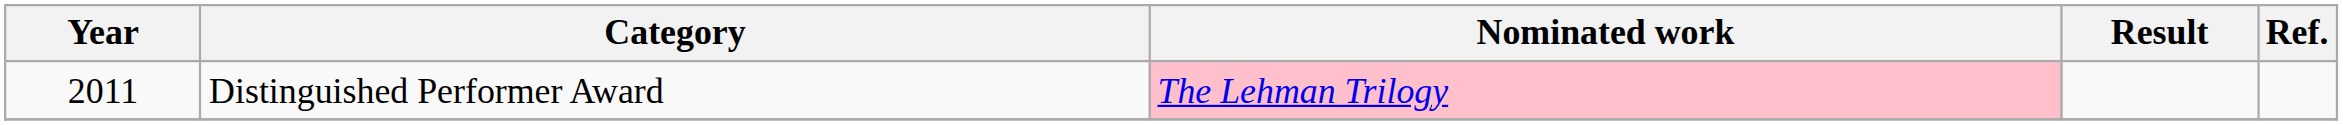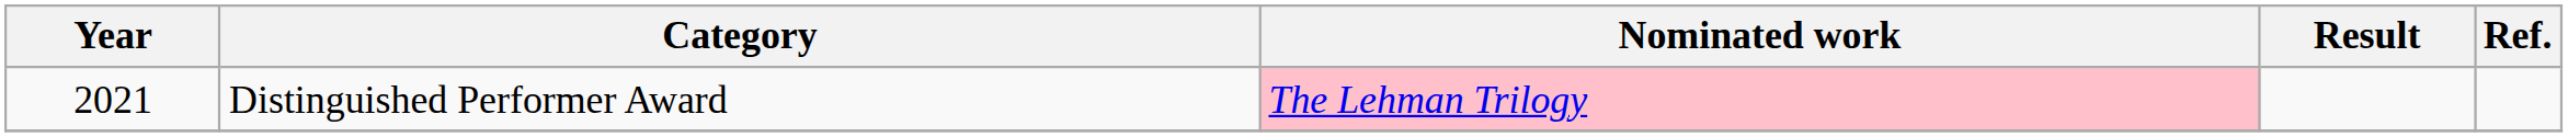Distinguished Performer Award | Year: 2011 -> 2021
